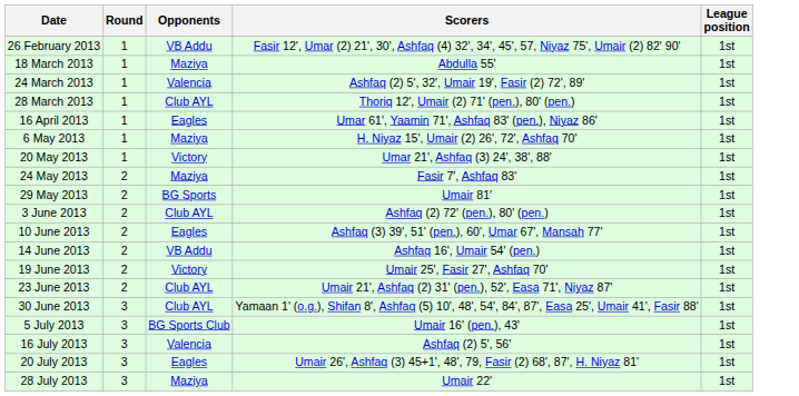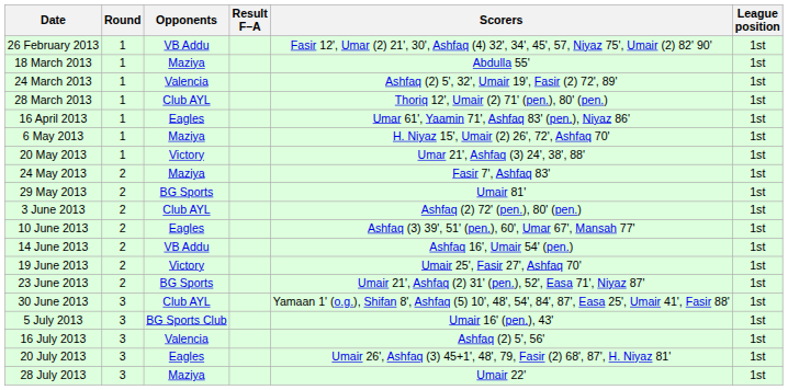+ column: Result F–A
23 June 2013 | Opponents: Club AYL -> BG Sports
